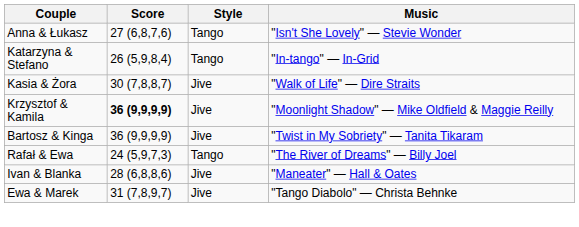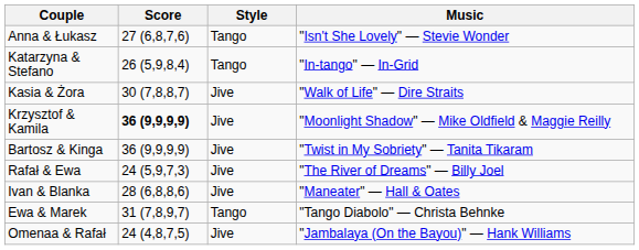Rafał & Ewa | Style: Tango -> Jive
Ewa & Marek | Style: Jive -> Tango
+ row: Omenaa & Rafał | 24 (4,8,7,5) | Jive | "Jambalaya (On the Bayou)" — Hank Williams
